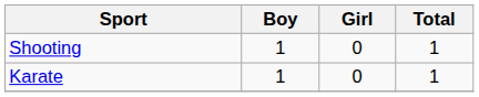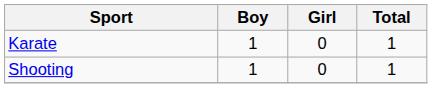rows swapped: Karate <-> Shooting
